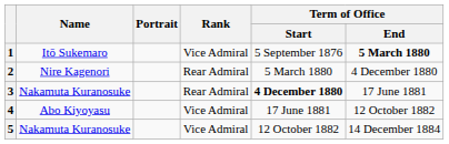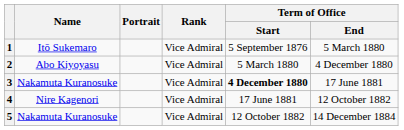1 | Term of Office / End: bold -> normal
2 | Name: Nire Kagenori -> Abo Kiyoyasu
2 | Rank: Rear Admiral -> Vice Admiral
3 | Rank: Rear Admiral -> Vice Admiral
4 | Name: Abo Kiyoyasu -> Nire Kagenori
